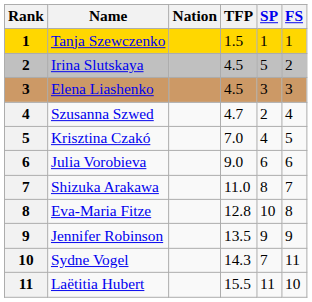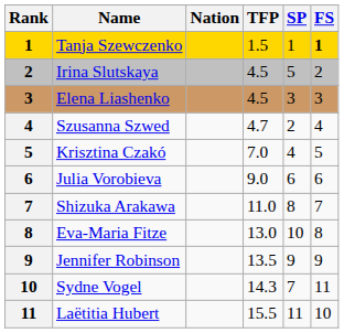Tanja Szewczenko | FS: normal -> bold
Eva-Maria Fitze | TFP: 12.8 -> 13.0
